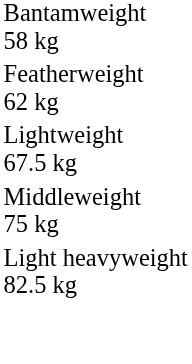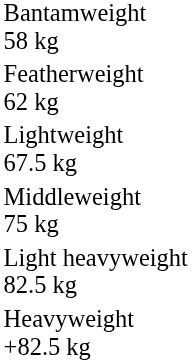+ row: Heavyweight +82.5 kg
